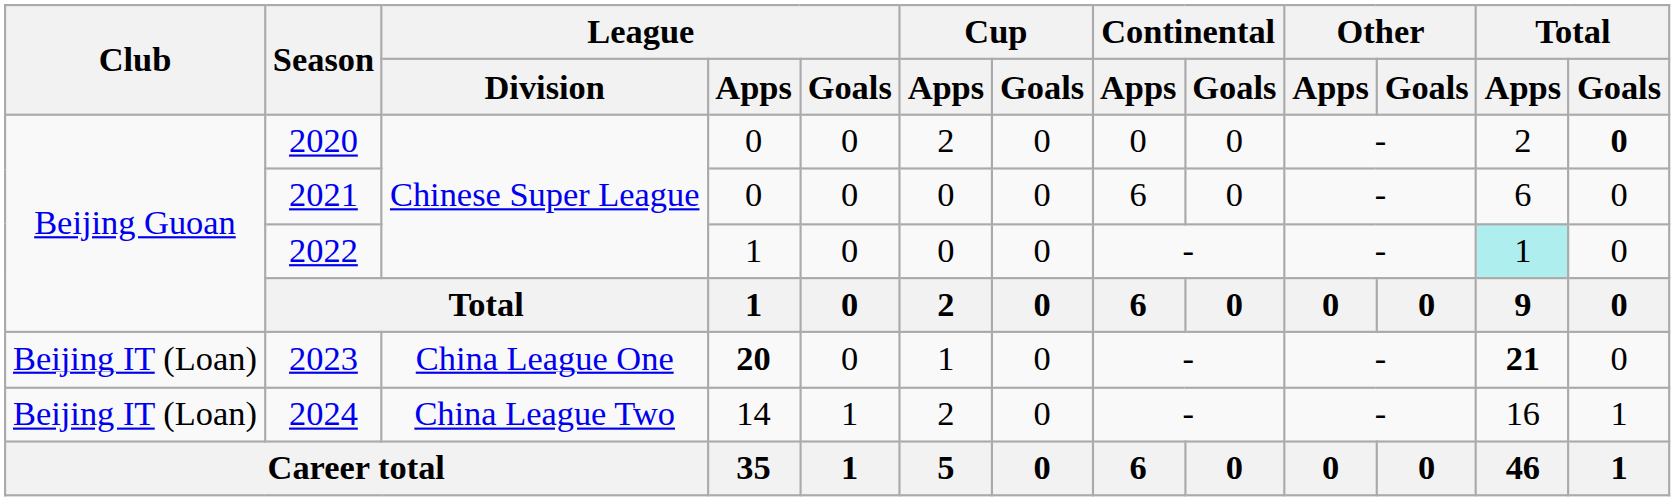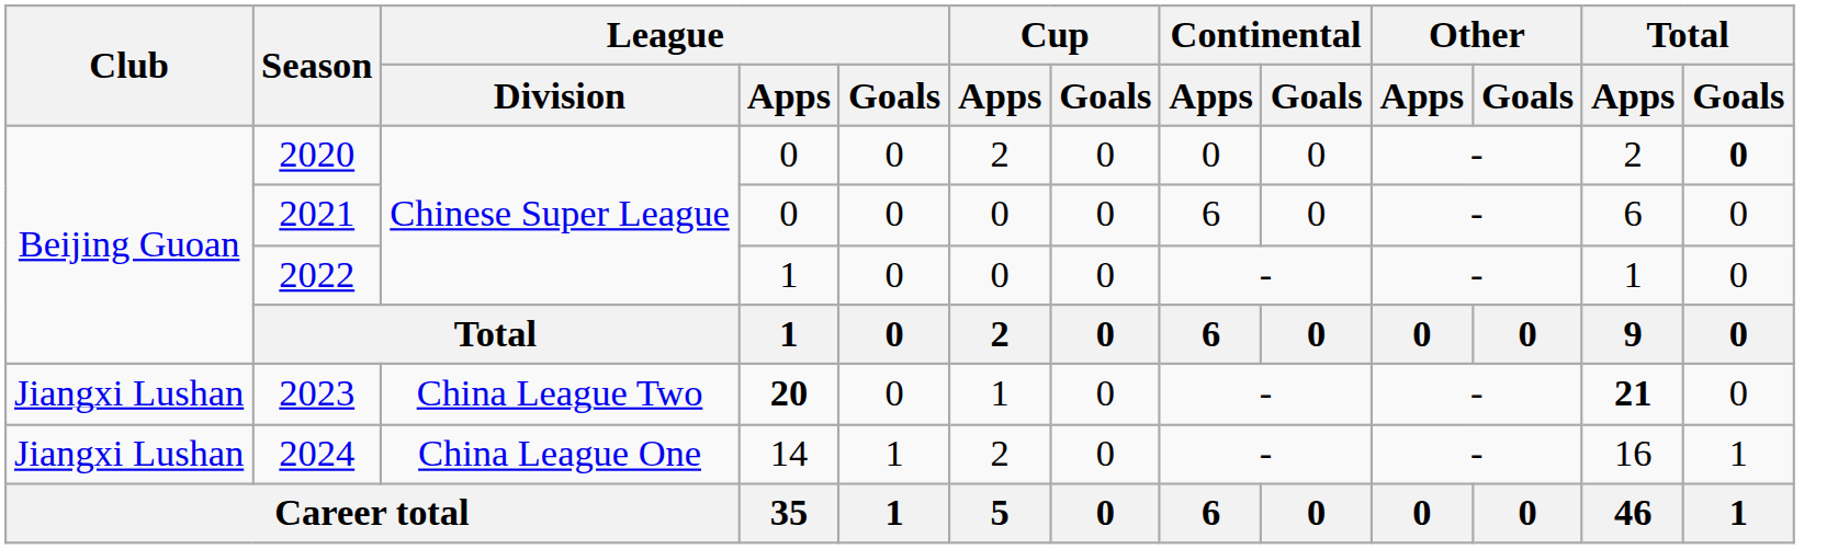2022 | Total / Apps: paleturquoise background -> no background
2023 | Club: Beijing IT (Loan) -> Jiangxi Lushan
2023 | League / Division: China League One -> China League Two
2024 | Club: Beijing IT (Loan) -> Jiangxi Lushan
2024 | League / Division: China League Two -> China League One
